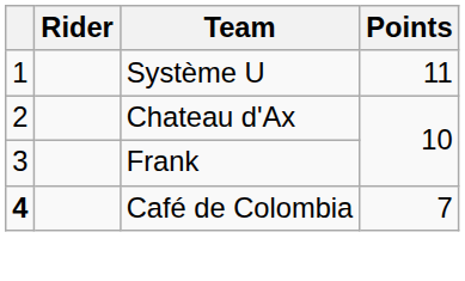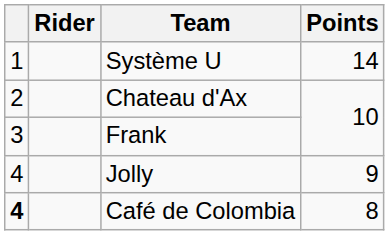Système U | Points: 11 -> 14
+ row: 4 | Jolly | 9
Café de Colombia | Points: 7 -> 8
